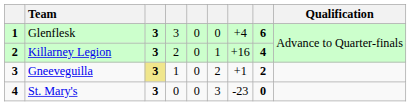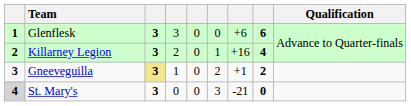Glenflesk | column 7: +4 -> +6
St. Mary's | column 1: no background -> lightgrey background
St. Mary's | column 7: -23 -> -21
